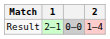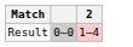- column: 1 | 2–1
